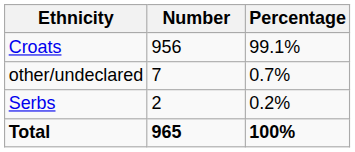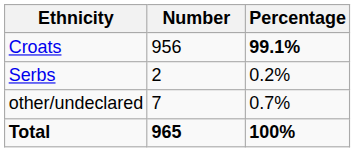Croats | Percentage: normal -> bold
rows swapped: Serbs <-> other/undeclared
